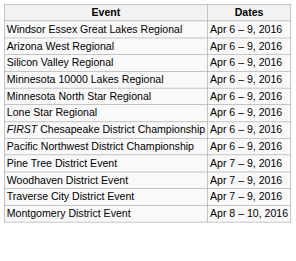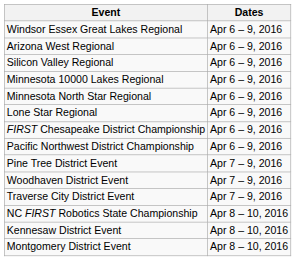+ row: NC FIRST Robotics State Championship | Apr 8 – 10, 2016
+ row: Kennesaw District Event | Apr 8 – 10, 2016
